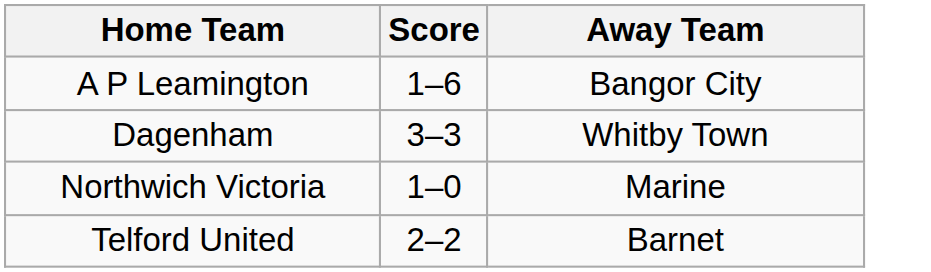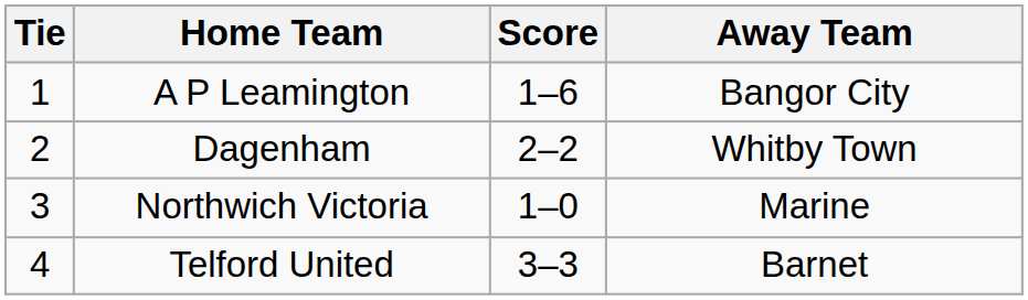+ column: Tie | 1 | 2 | 3 | 4
Dagenham | Score: 3–3 -> 2–2
Telford United | Score: 2–2 -> 3–3
